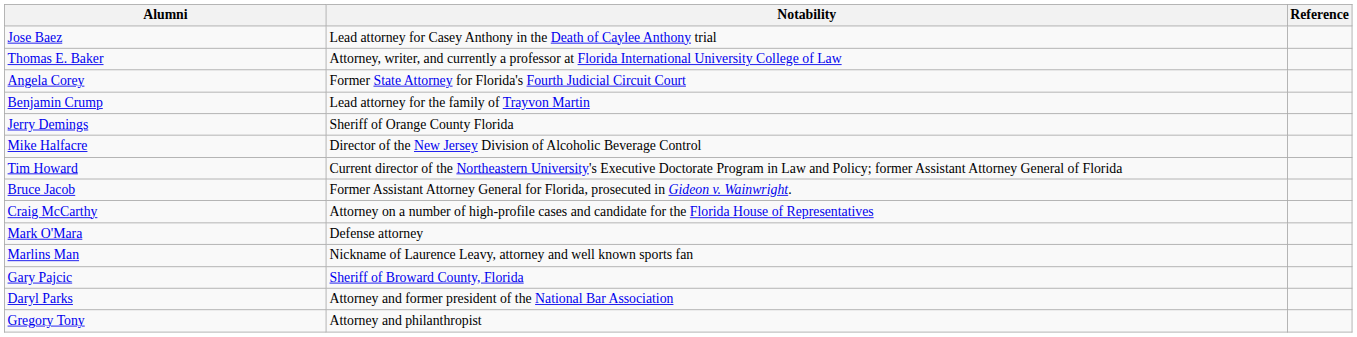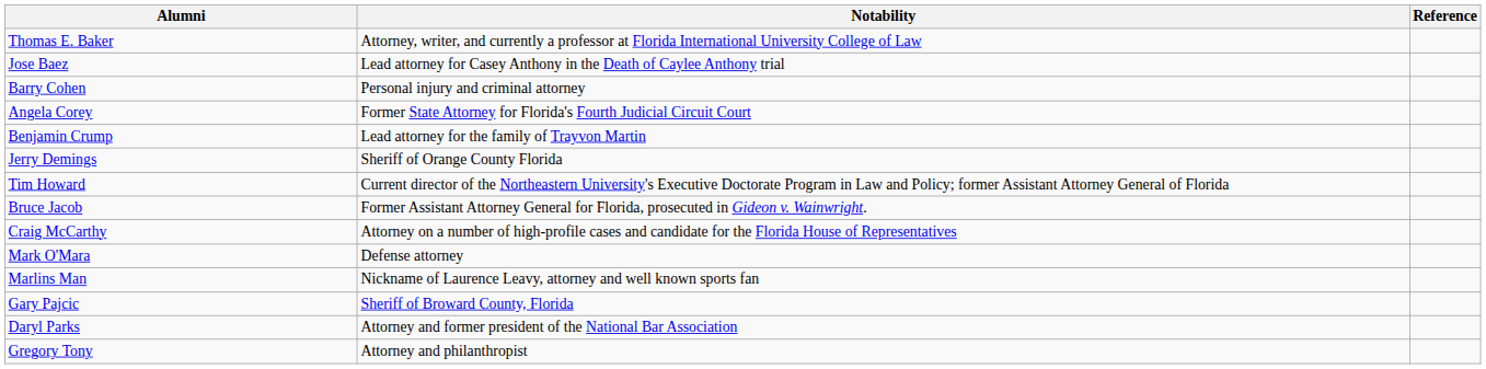rows swapped: Jose Baez <-> Thomas E. Baker
+ row: Barry Cohen | Personal injury and criminal attorney
- row: Mike Halfacre | Director of the New Jersey Division of Alcoholic Beverage Control
